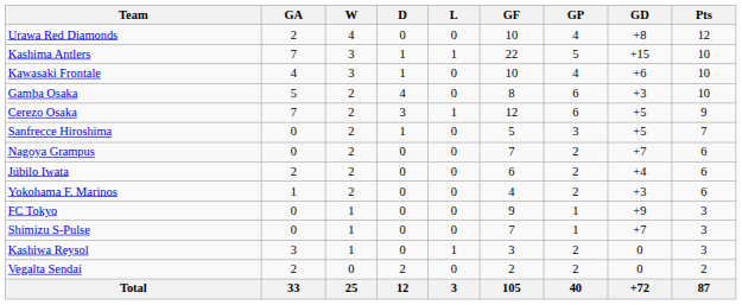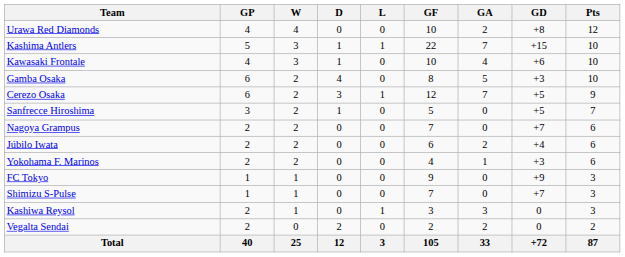columns swapped: GP <-> GA
